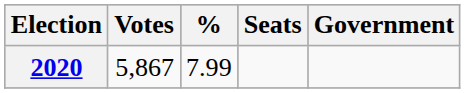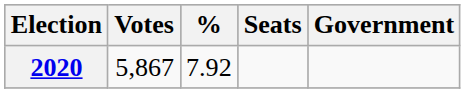2020 | %: 7.99 -> 7.92
